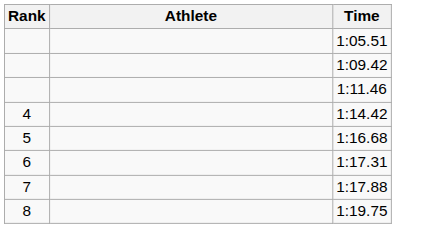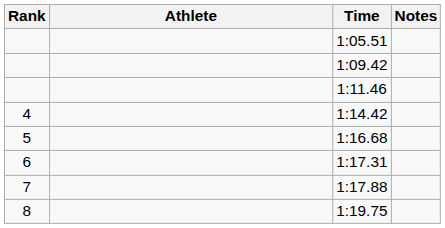+ column: Notes
